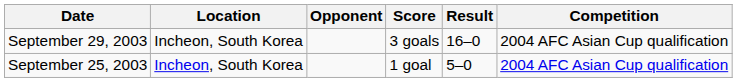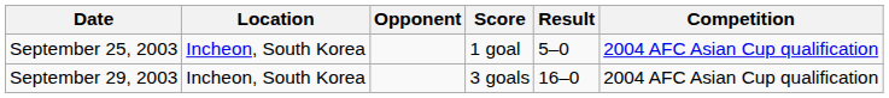rows swapped: September 25, 2003 <-> September 29, 2003
